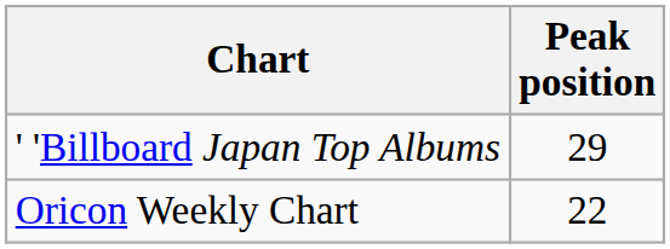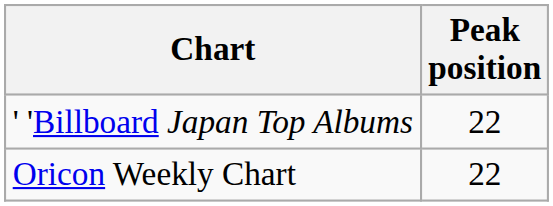' 'Billboard Japan Top Albums | Peak position: 29 -> 22
